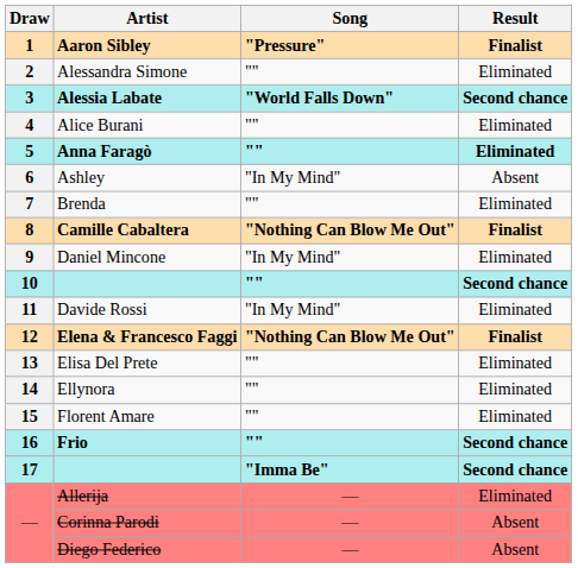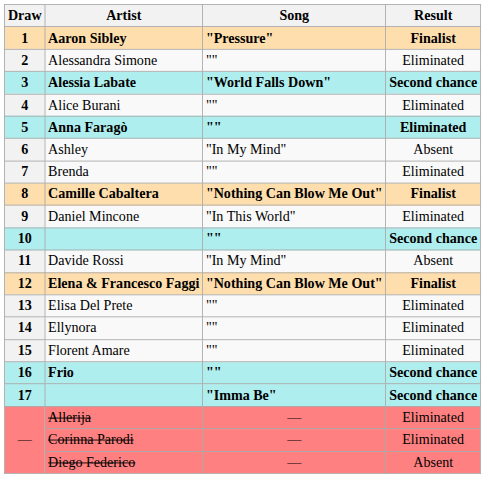Daniel Mincone | Song: "In My Mind" -> "In This World"
Davide Rossi | Result: Eliminated -> Absent
Corinna Parodi | Result: Absent -> Eliminated
